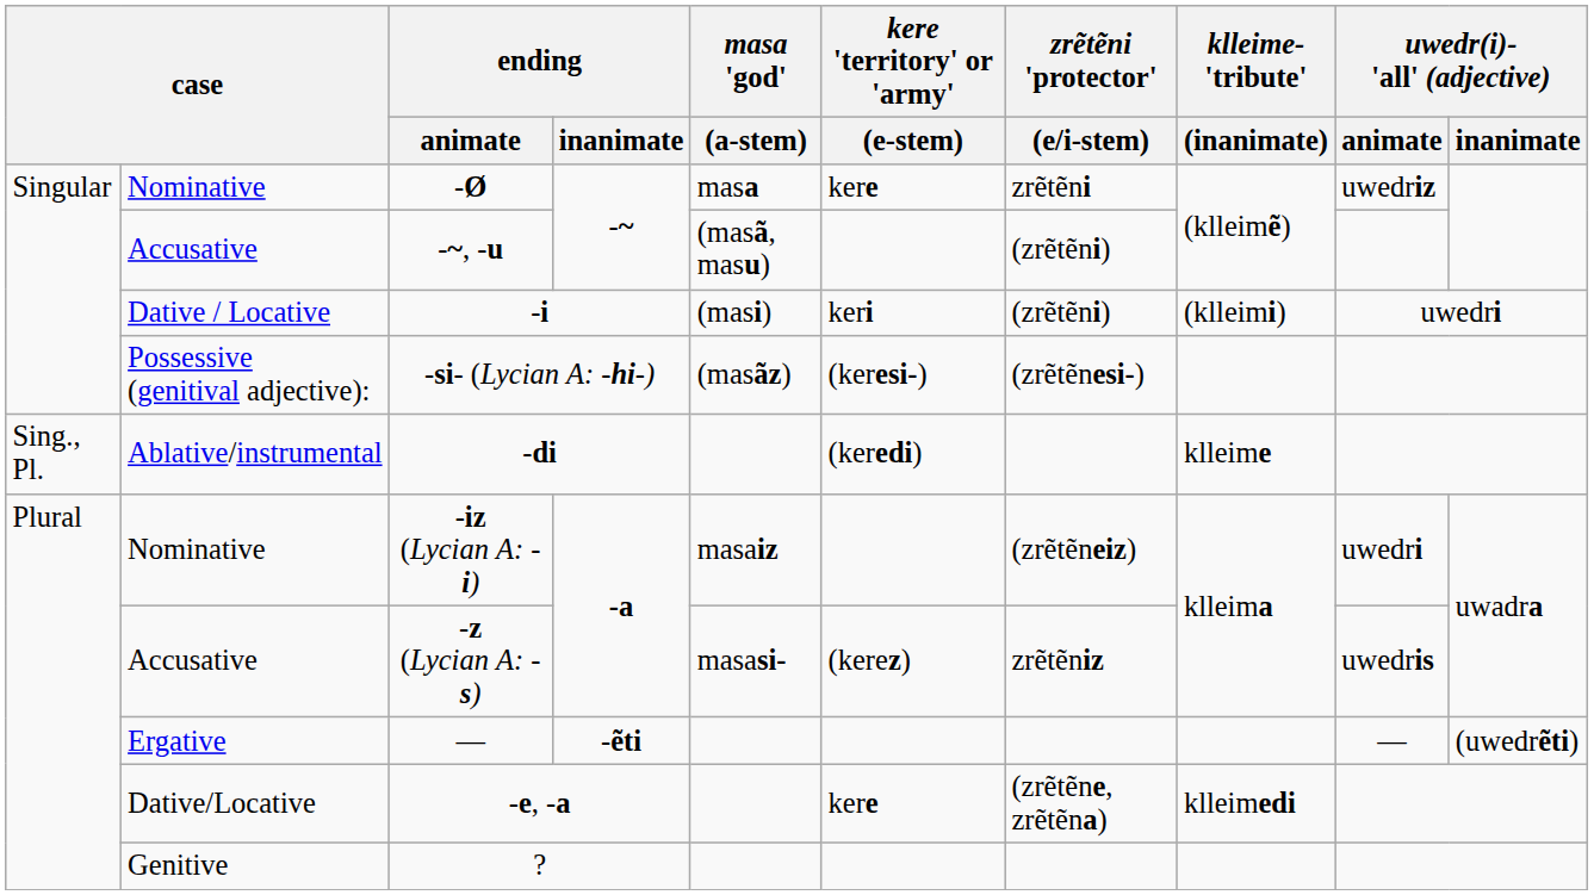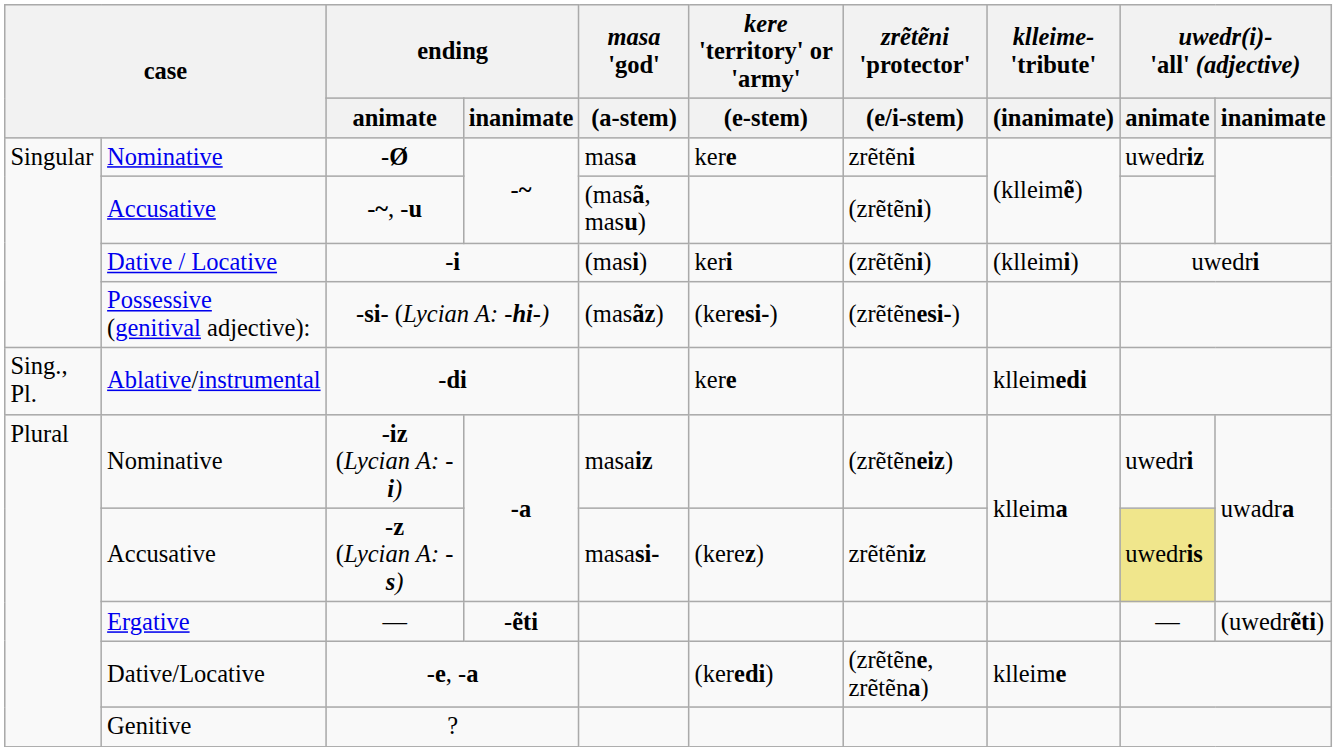-di | kere 'territory' or 'army' / (e-stem): (keredi) -> kere
-di | klleime- 'tribute' / (inanimate): klleime -> klleimedi
-z (Lycian A: -s) | uwedr(i)- 'all' (adjective) / animate: no background -> khaki background
-e, -a | kere 'territory' or 'army' / (e-stem): kere -> (keredi)
-e, -a | klleime- 'tribute' / (inanimate): klleimedi -> klleime
